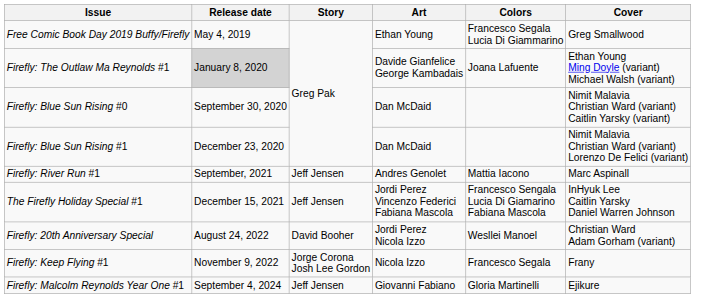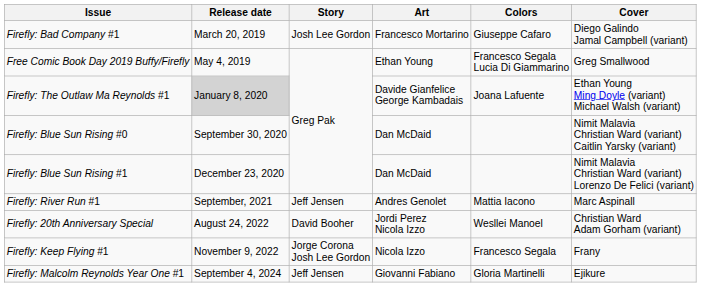+ row: Firefly: Bad Company #1 | March 20, 2019 | Josh Lee Gordon | Francesco Mortarino | Giuseppe Cafaro | Diego Galindo Jamal Campbell (variant)
- row: The Firefly Holiday Special #1 | December 15, 2021 | Jeff Jensen | Jordi Perez Vincenzo Federici Fabiana Mascola | Francesco Sengala Lucia Di Giamarino Fabiana Mascola | InHyuk Lee Caitlin Yarsky Daniel Warren Johnson
